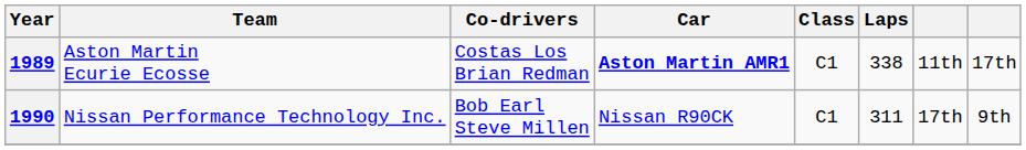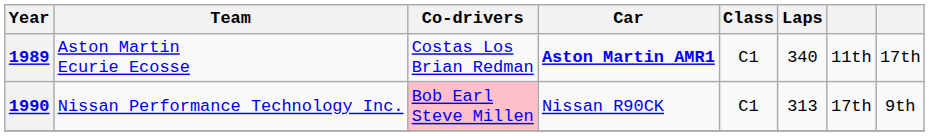1989 | Laps: 338 -> 340
1990 | Co-drivers: no background -> pink background
1990 | Laps: 311 -> 313
